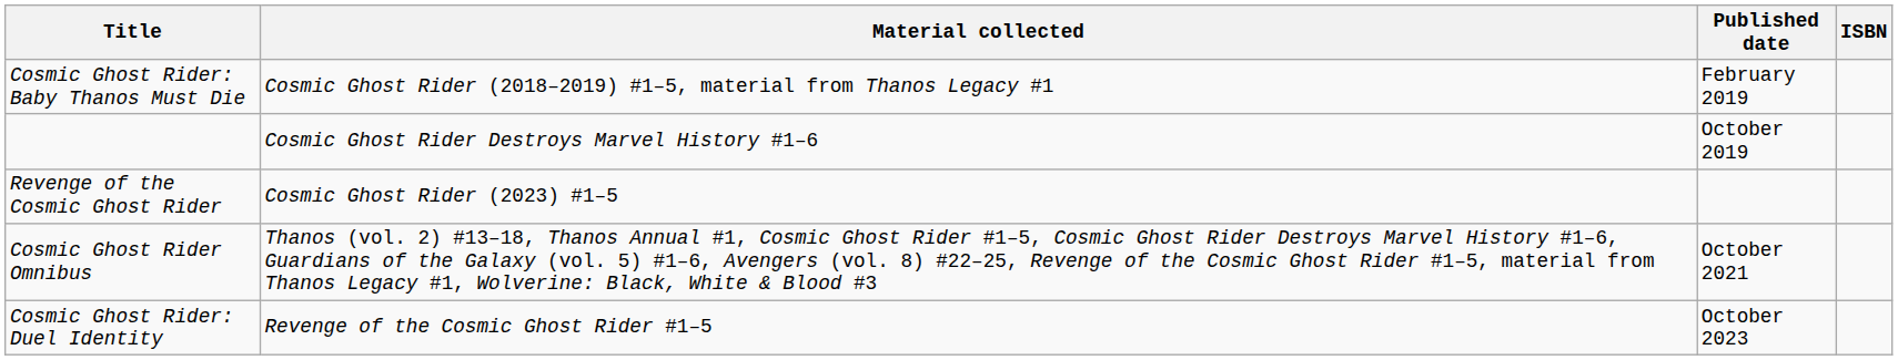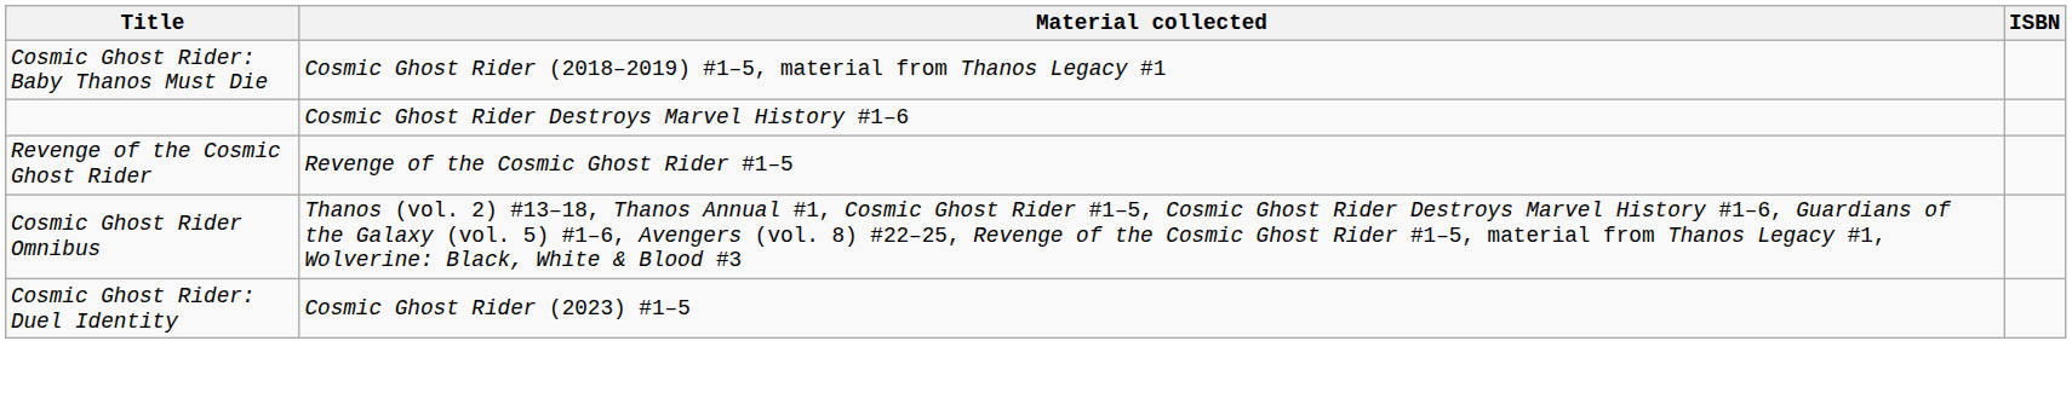- column: Published date | February 2019 | October 2019 | October 2021 | October 2023
Revenge of the Cosmic Ghost Rider | Material collected: Cosmic Ghost Rider (2023) #1–5 -> Revenge of the Cosmic Ghost Rider #1–5
Cosmic Ghost Rider: Duel Identity | Material collected: Revenge of the Cosmic Ghost Rider #1–5 -> Cosmic Ghost Rider (2023) #1–5
